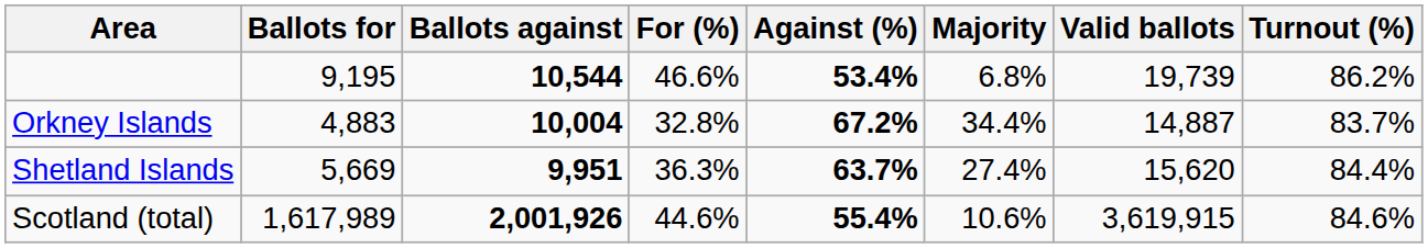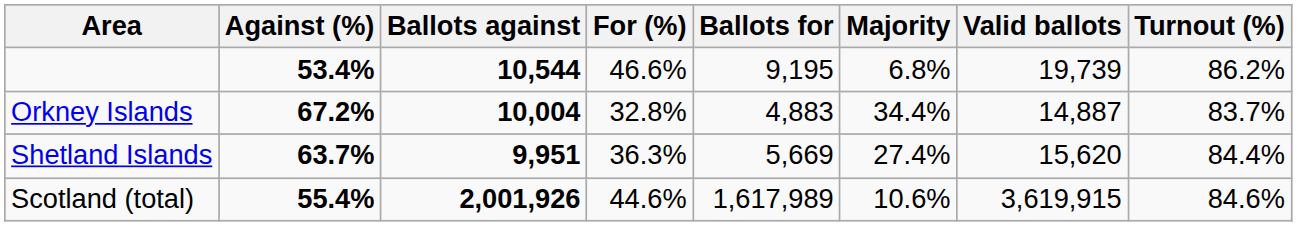columns swapped: Ballots for <-> Against (%)
